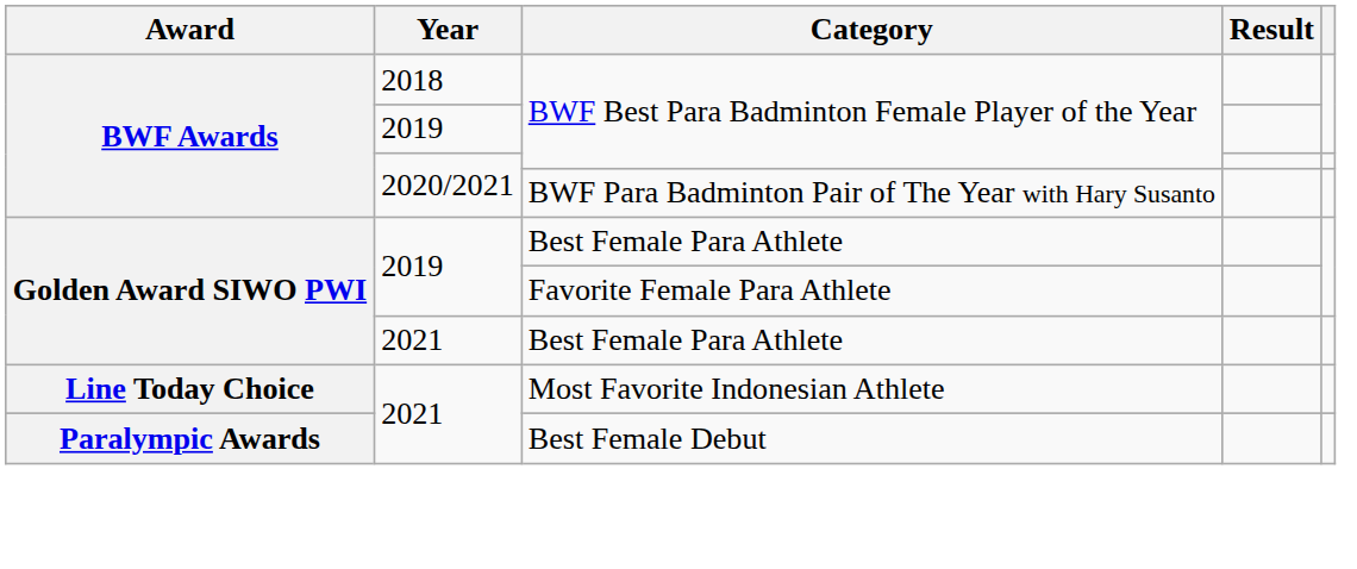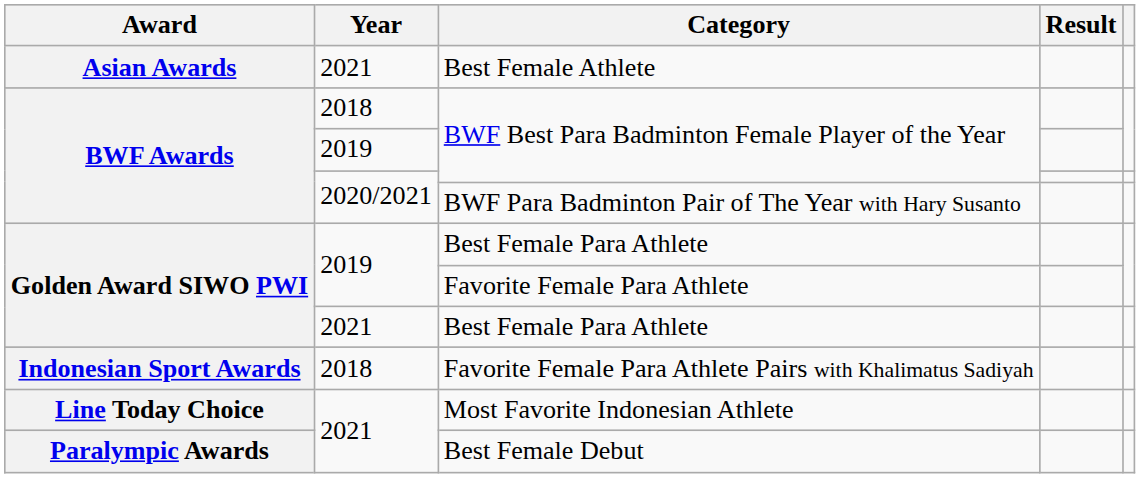+ row: Asian Awards | 2021 | Best Female Athlete
+ row: Indonesian Sport Awards | 2018 | Favorite Female Para Athlete Pairs with Khalimatus Sadiyah
